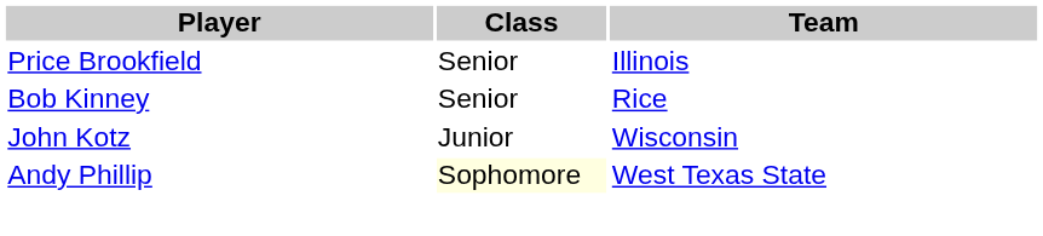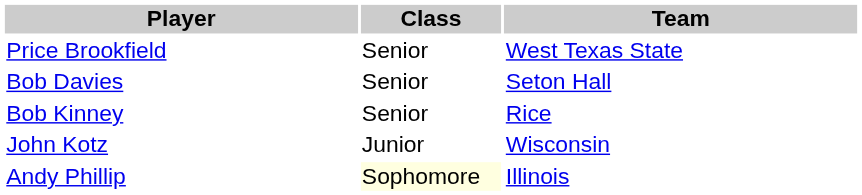Price Brookfield | Team: Illinois -> West Texas State
+ row: Bob Davies | Senior | Seton Hall
Andy Phillip | Team: West Texas State -> Illinois
